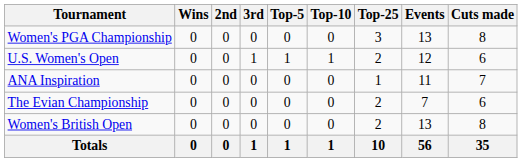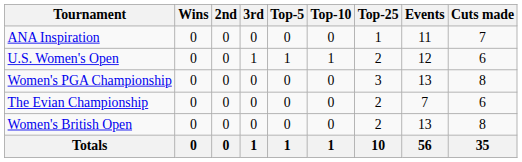rows swapped: ANA Inspiration <-> Women's PGA Championship
